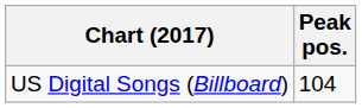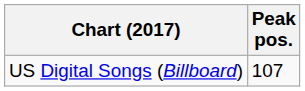US Digital Songs (Billboard) | Peak pos.: 104 -> 107
